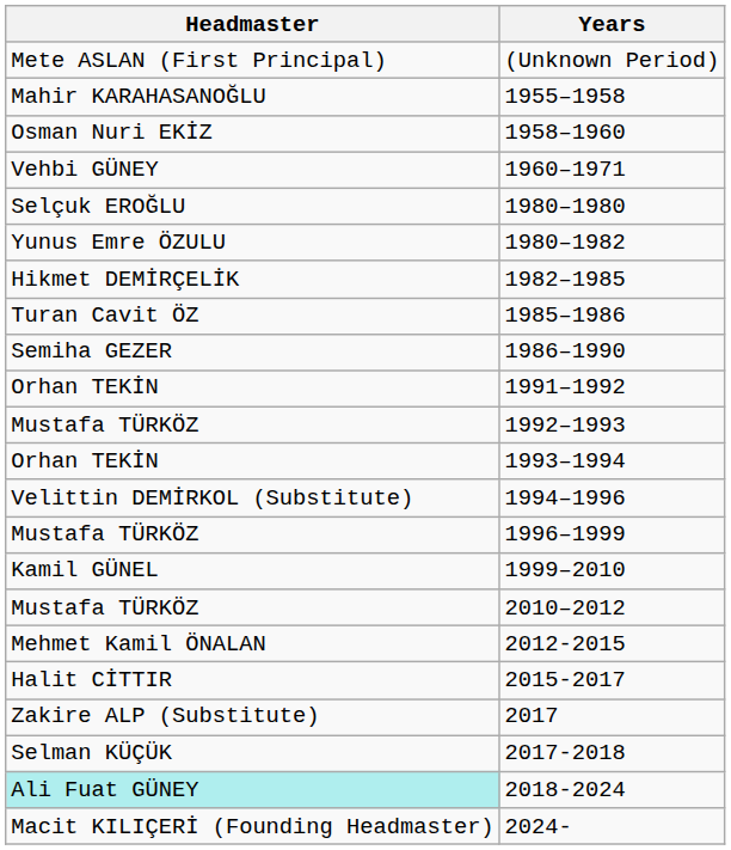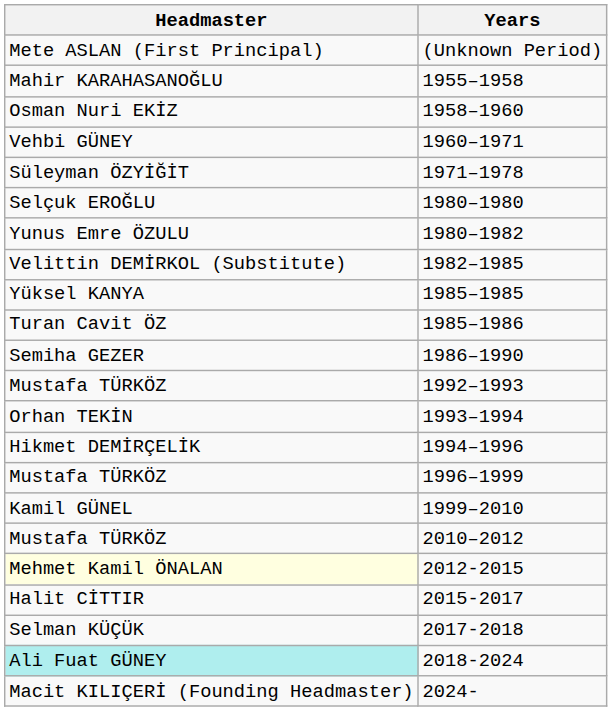+ row: Süleyman ÖZYİĞİT | 1971–1978
1982–1985 | Headmaster: Hikmet DEMİRÇELİK -> Velittin DEMİRKOL (Substitute)
+ row: Yüksel KANYA | 1985–1985
- row: Orhan TEKİN | 1991–1992
1994–1996 | Headmaster: Velittin DEMİRKOL (Substitute) -> Hikmet DEMİRÇELİK
2012-2015 | Headmaster: no background -> lightyellow background
- row: Zakire ALP (Substitute) | 2017
